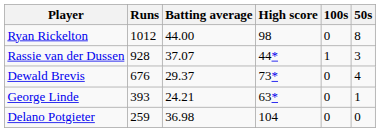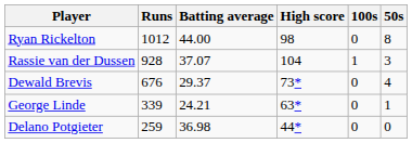Rassie van der Dussen | High score: 44* -> 104
George Linde | Runs: 393 -> 339
Delano Potgieter | High score: 104 -> 44*
